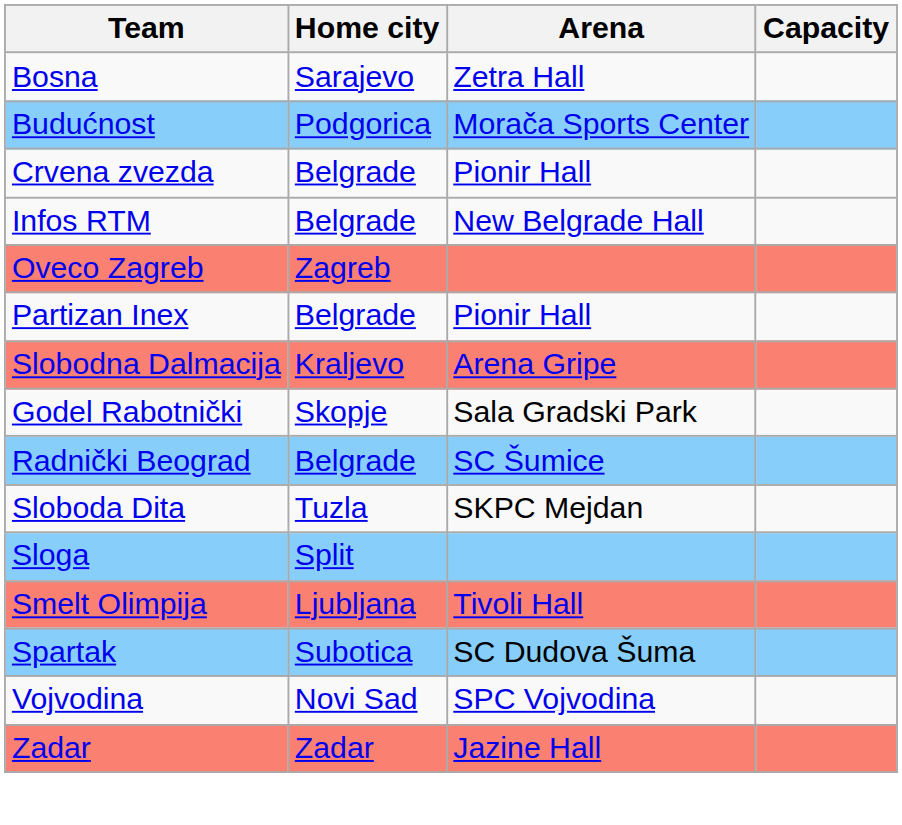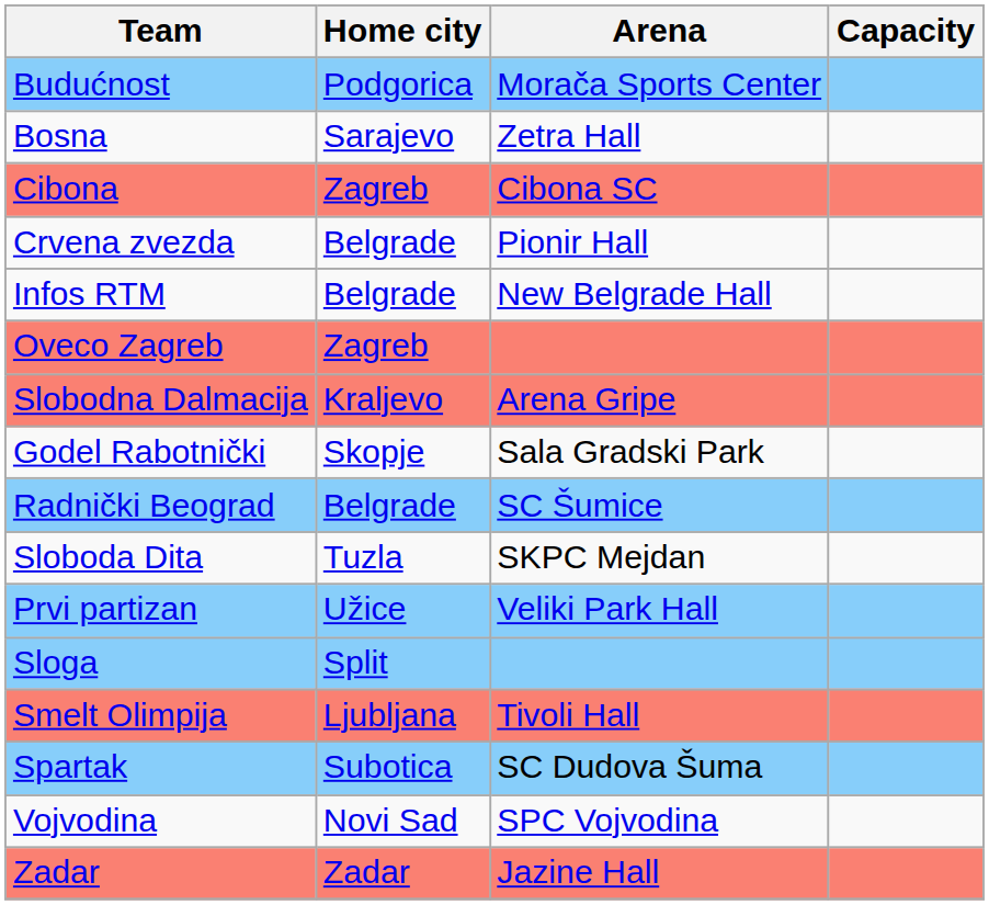rows swapped: Bosna <-> Budućnost
+ row: Cibona | Zagreb | Cibona SC
- row: Partizan Inex | Belgrade | Pionir Hall
+ row: Prvi partizan | Užice | Veliki Park Hall
